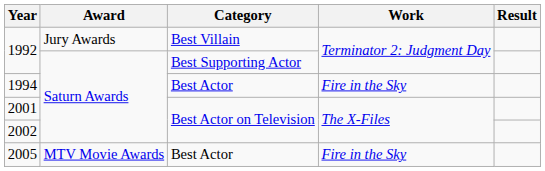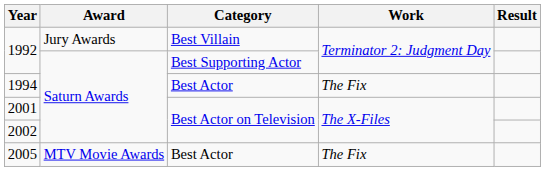1994 | Work: Fire in the Sky -> The Fix
2005 | Work: Fire in the Sky -> The Fix
